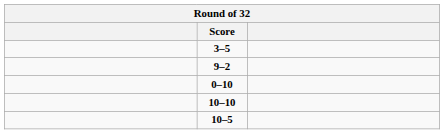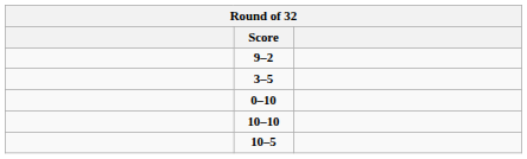rows swapped: 9–2 <-> 3–5
